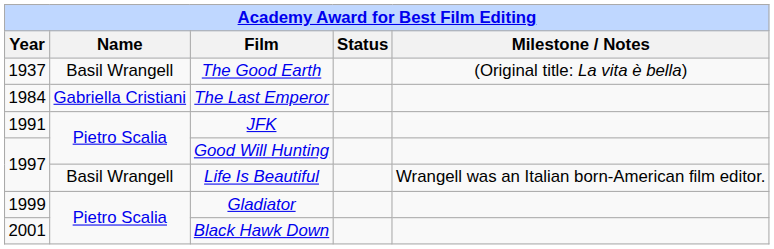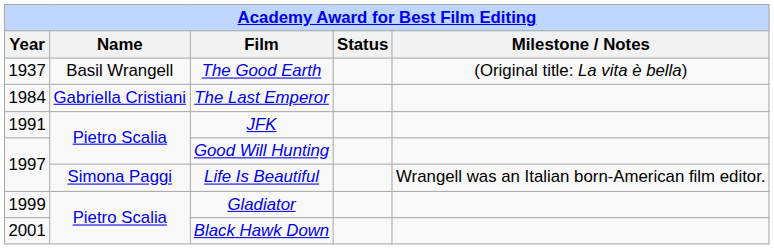Life Is Beautiful | Name: Basil Wrangell -> Simona Paggi
